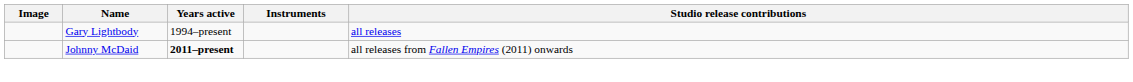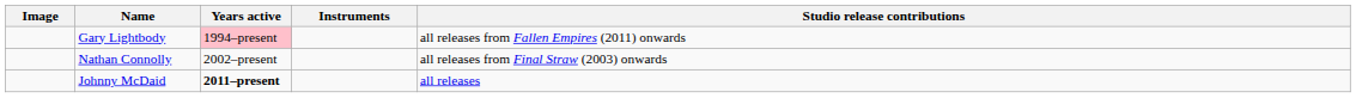Gary Lightbody | Years active: no background -> pink background
Gary Lightbody | Studio release contributions: all releases -> all releases from Fallen Empires (2011) onwards
+ row: Nathan Connolly | 2002–present | all releases from Final Straw (2003) onwards
Johnny McDaid | Studio release contributions: all releases from Fallen Empires (2011) onwards -> all releases
